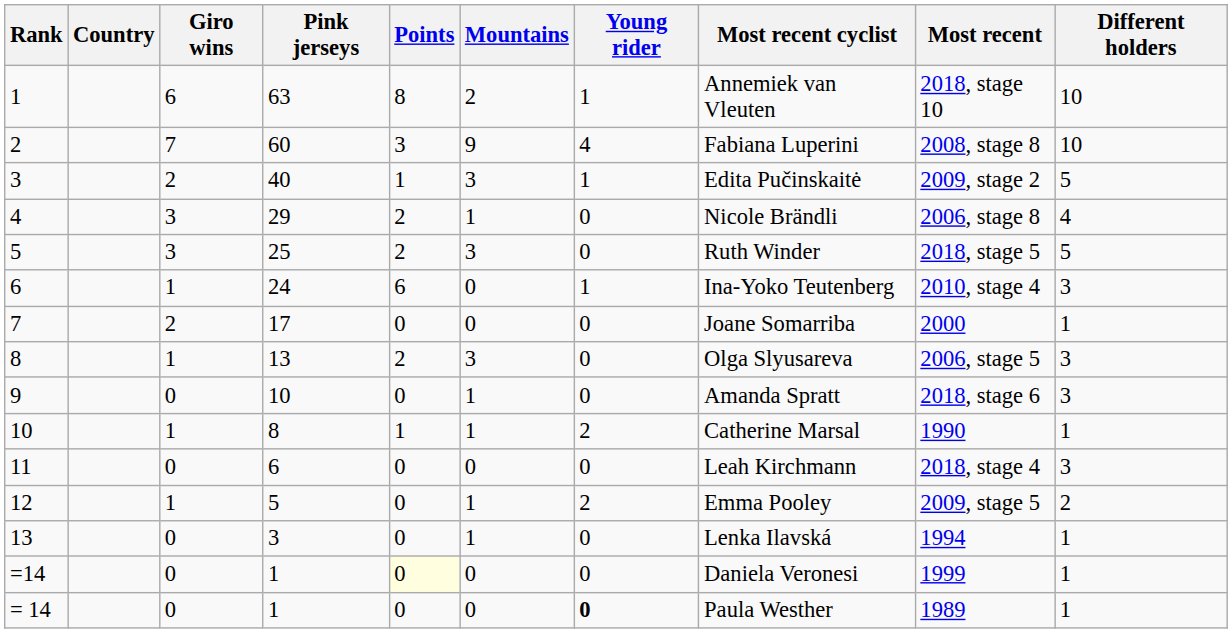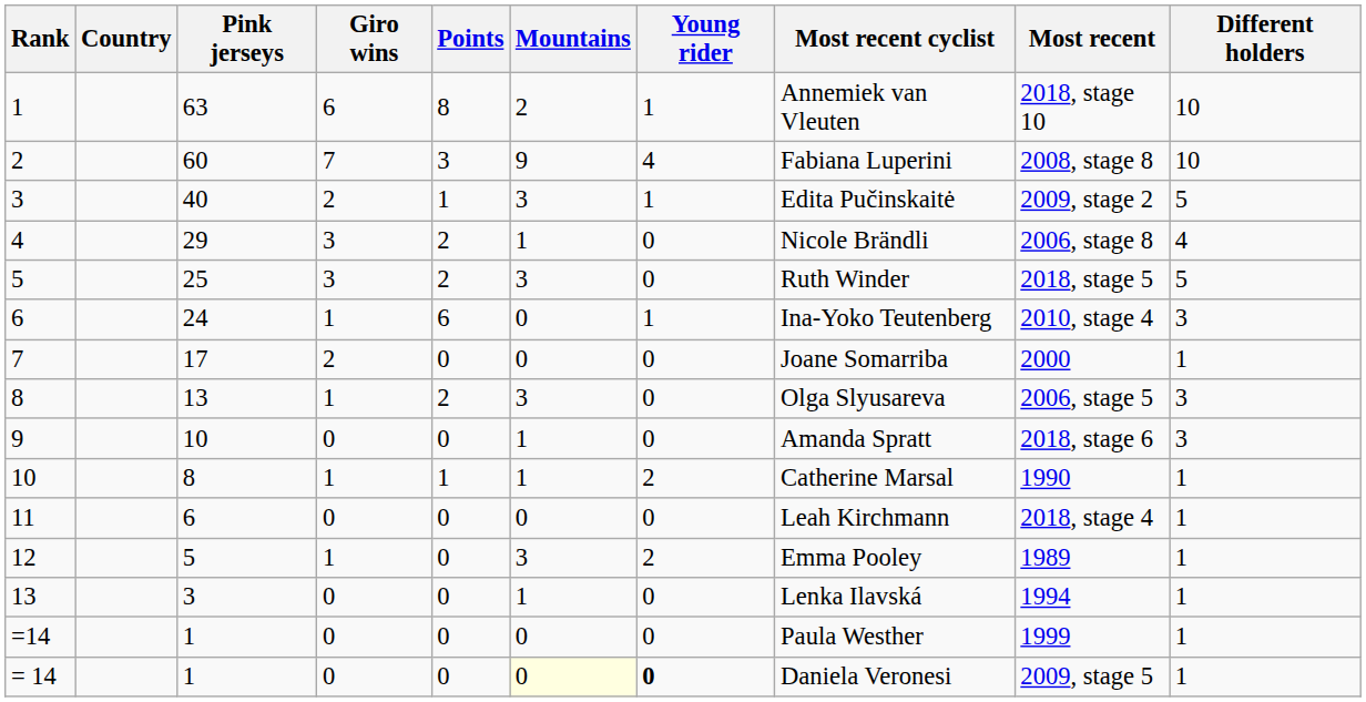columns swapped: Pink jerseys <-> Giro wins
11 | Different holders: 3 -> 1
12 | Mountains: 1 -> 3
12 | Most recent: 2009, stage 5 -> 1989
12 | Different holders: 2 -> 1
=14 | Points: lightyellow background -> no background
=14 | Most recent cyclist: Daniela Veronesi -> Paula Westher
= 14 | Mountains: no background -> lightyellow background
= 14 | Most recent cyclist: Paula Westher -> Daniela Veronesi
= 14 | Most recent: 1989 -> 2009, stage 5
